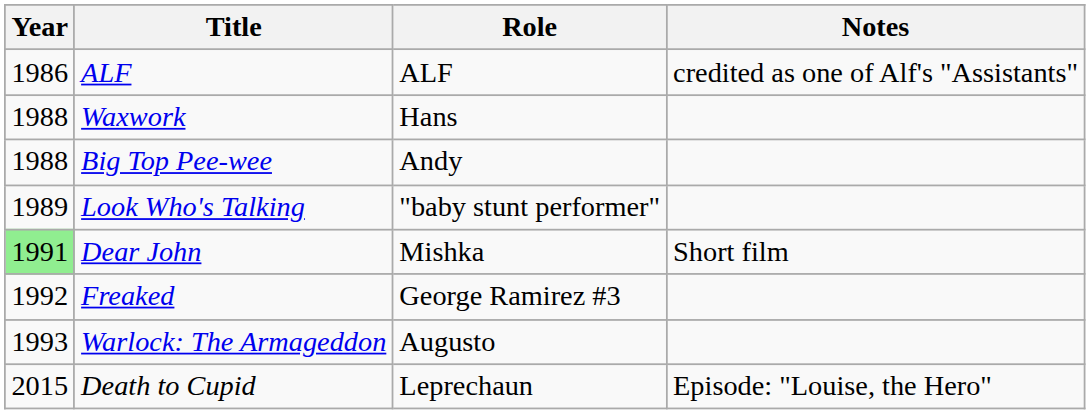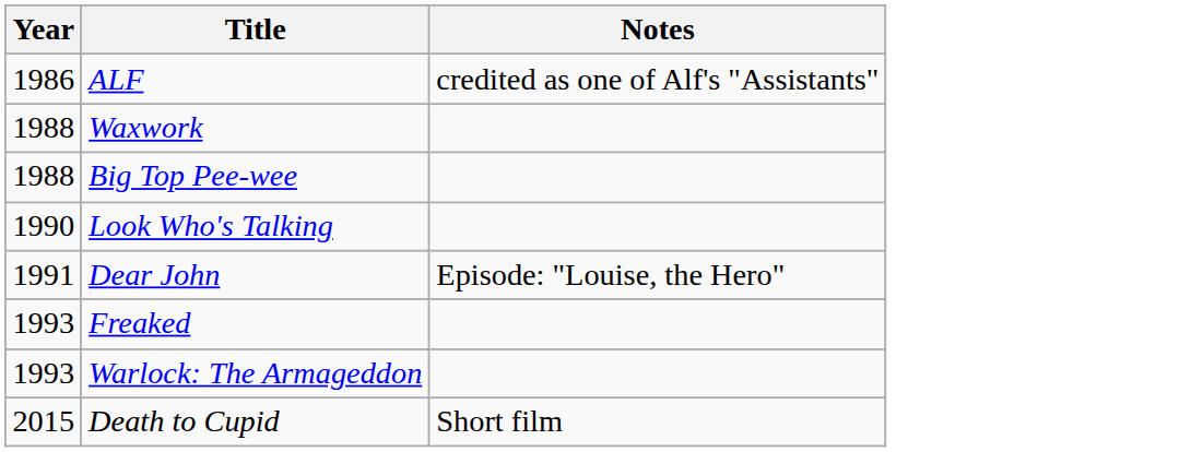- column: Role | ALF | Hans | Andy | "baby stunt performer" | Mishka | George Ramirez #3 | Augusto | Leprechaun
Look Who's Talking | Year: 1989 -> 1990
Dear John | Year: lightgreen background -> no background
Dear John | Notes: Short film -> Episode: "Louise, the Hero"
Freaked | Year: 1992 -> 1993
Death to Cupid | Notes: Episode: "Louise, the Hero" -> Short film
